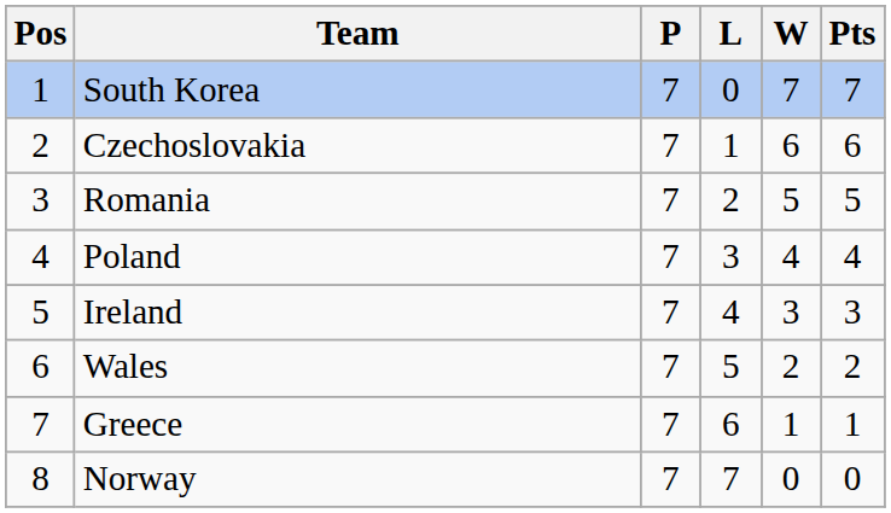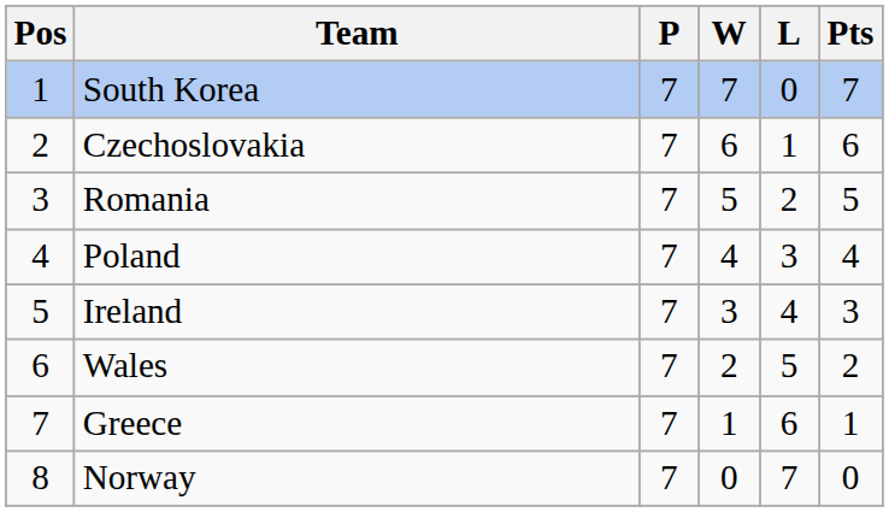columns swapped: W <-> L
